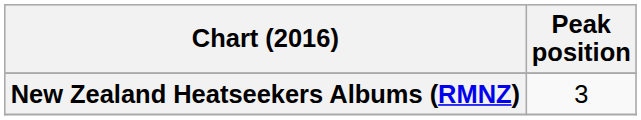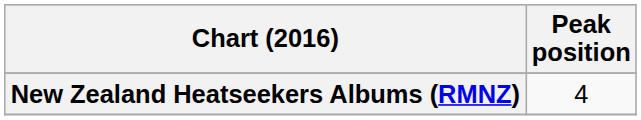New Zealand Heatseekers Albums (RMNZ) | Peak position: 3 -> 4
